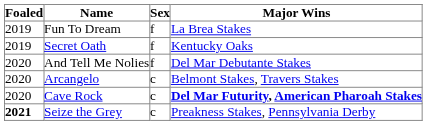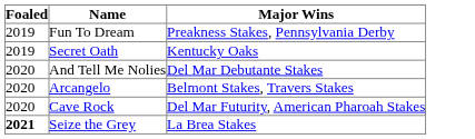- column: Sex | f | f | f | c | c | c
Fun To Dream | Major Wins: La Brea Stakes -> Preakness Stakes, Pennsylvania Derby
Cave Rock | Major Wins: bold -> normal
Seize the Grey | Major Wins: Preakness Stakes, Pennsylvania Derby -> La Brea Stakes
